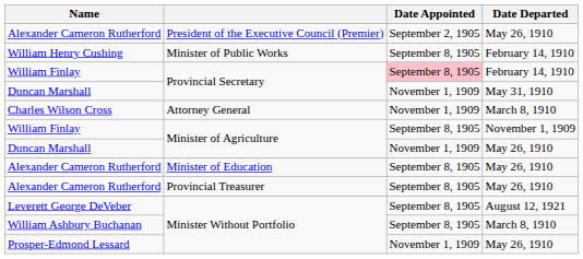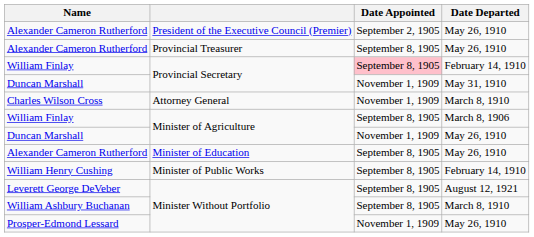rows swapped: Alexander Cameron Rutherford / Provincial Treasurer <-> William Henry Cushing
William Finlay / Minister of Agriculture | Date Departed: November 1, 1909 -> March 8, 1906
